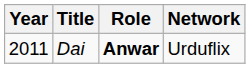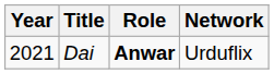Dai | Year: 2011 -> 2021
